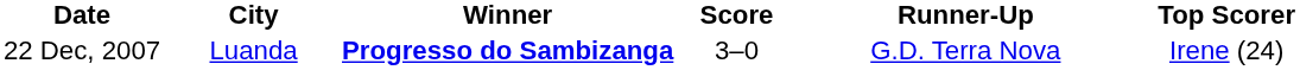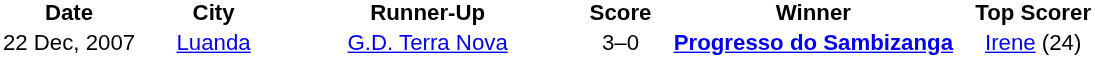columns swapped: Winner <-> Runner-Up
